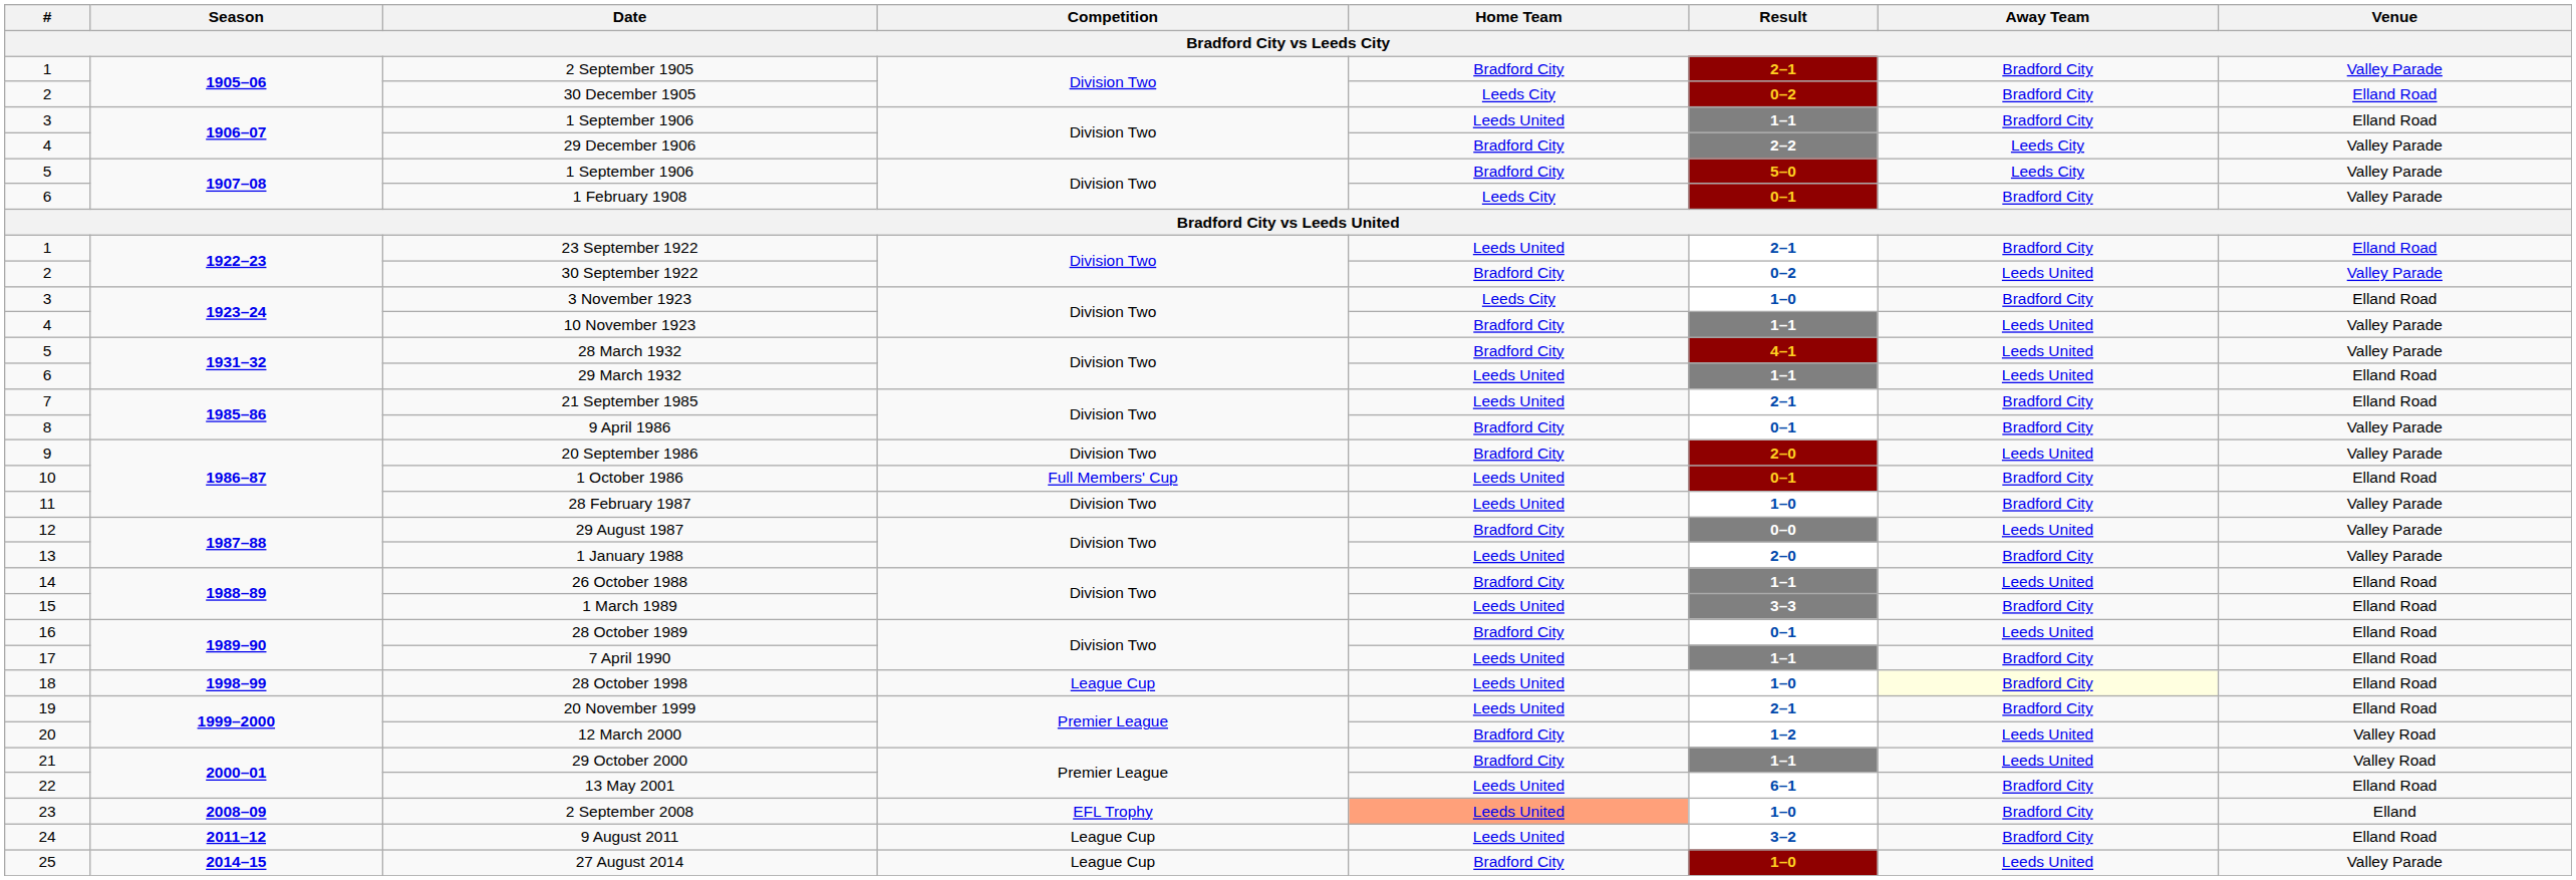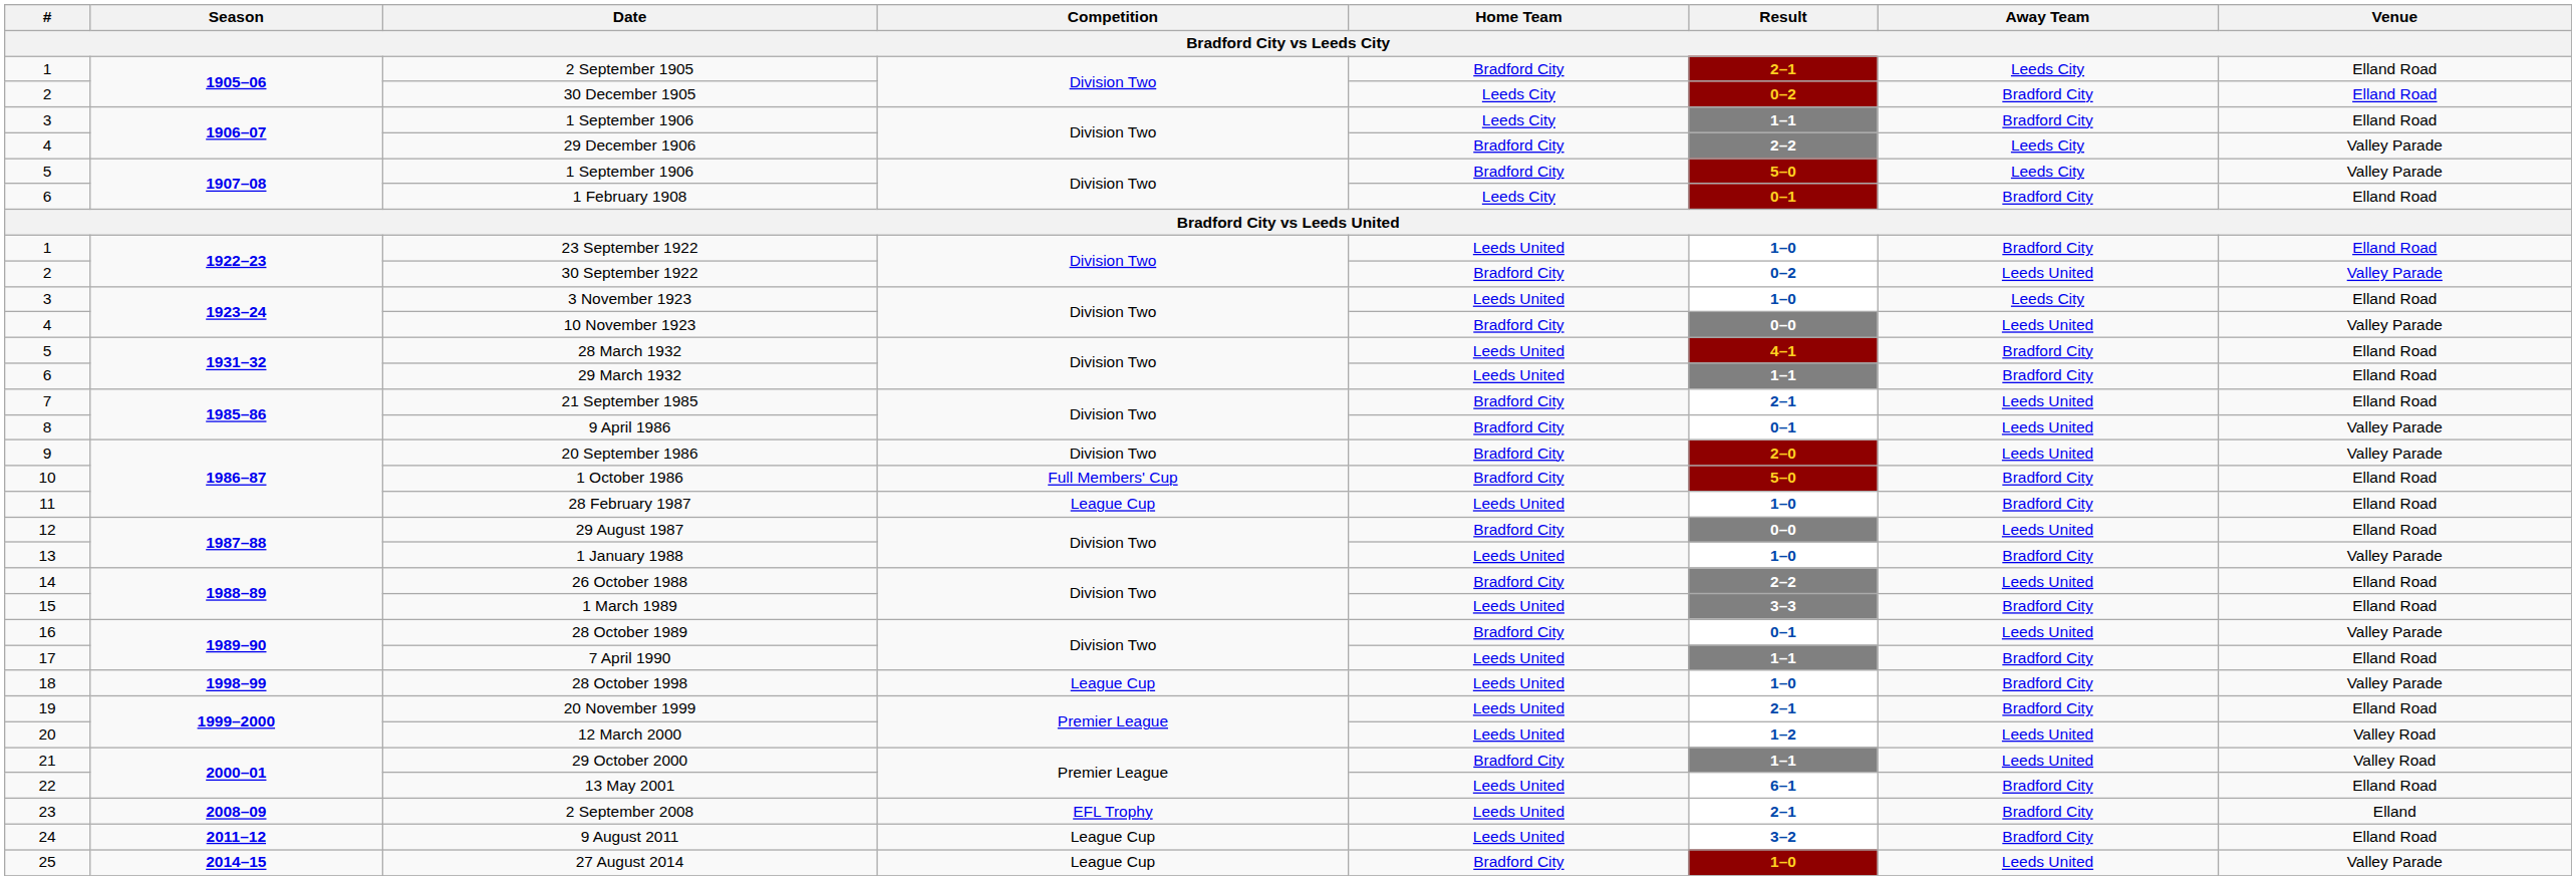2 September 1905 | Away Team: Bradford City -> Leeds City
2 September 1905 | Venue: Valley Parade -> Elland Road
3 / 1 September 1906 | Home Team: Leeds United -> Leeds City
1 February 1908 | Venue: Valley Parade -> Elland Road
23 September 1922 | Result: 2–1 -> 1–0
3 November 1923 | Home Team: Leeds City -> Leeds United
3 November 1923 | Away Team: Bradford City -> Leeds City
10 November 1923 | Result: 1–1 -> 0–0
28 March 1932 | Home Team: Bradford City -> Leeds United
28 March 1932 | Away Team: Leeds United -> Bradford City
28 March 1932 | Venue: Valley Parade -> Elland Road
29 March 1932 | Away Team: Leeds United -> Bradford City
21 September 1985 | Home Team: Leeds United -> Bradford City
21 September 1985 | Away Team: Bradford City -> Leeds United
9 April 1986 | Away Team: Bradford City -> Leeds United
1 October 1986 | Home Team: Leeds United -> Bradford City
1 October 1986 | Result: 0–1 -> 5–0
28 February 1987 | Competition: Division Two -> League Cup
28 February 1987 | Venue: Valley Parade -> Elland Road
29 August 1987 | Venue: Valley Parade -> Elland Road
1 January 1988 | Result: 2–0 -> 1–0
26 October 1988 | Result: 1–1 -> 2–2
28 October 1989 | Venue: Elland Road -> Valley Parade
28 October 1998 | Away Team: lightyellow background -> no background
28 October 1998 | Venue: Elland Road -> Valley Parade
12 March 2000 | Home Team: Bradford City -> Leeds United
2 September 2008 | Home Team: lightsalmon background -> no background
2 September 2008 | Result: 1–0 -> 2–1
